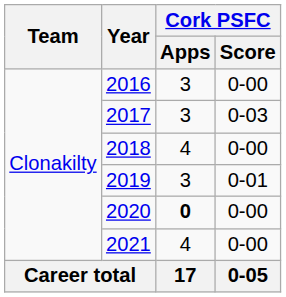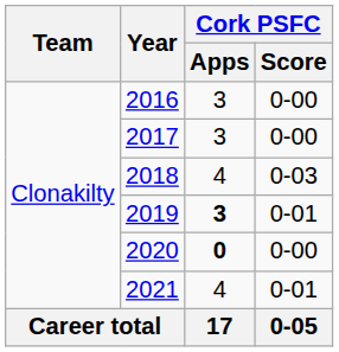2017 | Cork PSFC / Score: 0-03 -> 0-00
2018 | Cork PSFC / Score: 0-00 -> 0-03
2019 | Cork PSFC / Apps: normal -> bold
2021 | Cork PSFC / Score: 0-00 -> 0-01
